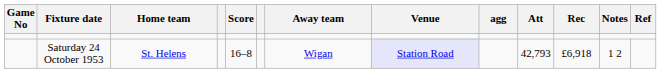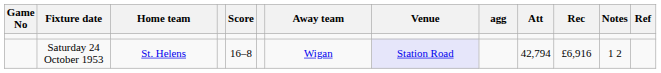Saturday 24 October 1953 | Att: 42,793 -> 42,794
Saturday 24 October 1953 | Rec: £6,918 -> £6,916
